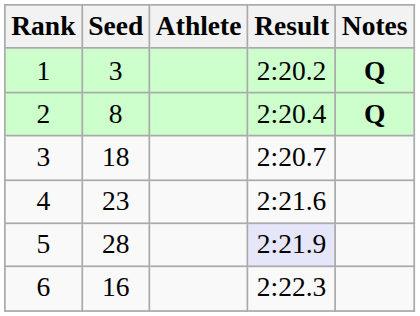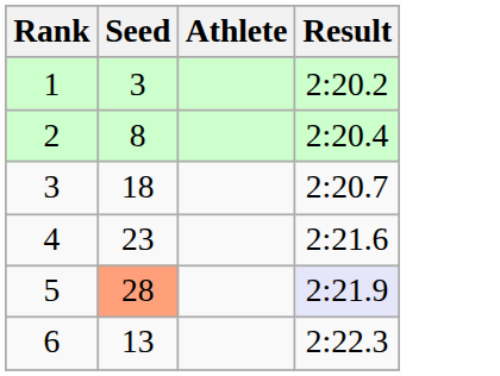- column: Notes | Q | Q
5 | Seed: no background -> lightsalmon background
6 | Seed: 16 -> 13
